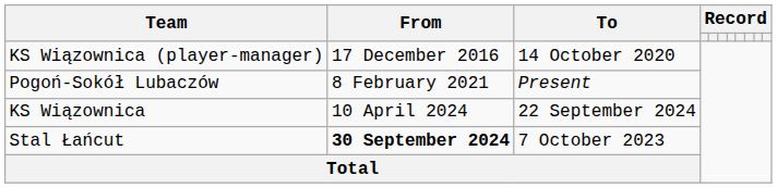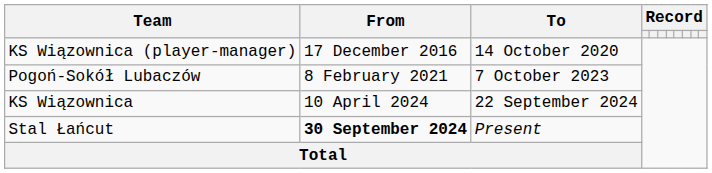Pogoń-Sokół Lubaczów | To: Present -> 7 October 2023
Stal Łańcut | To: 7 October 2023 -> Present
